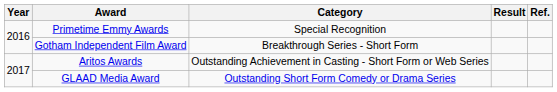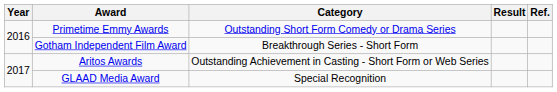Primetime Emmy Awards | Category: Special Recognition -> Outstanding Short Form Comedy or Drama Series
GLAAD Media Award | Category: Outstanding Short Form Comedy or Drama Series -> Special Recognition
